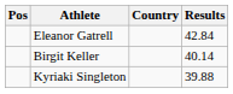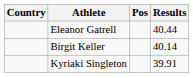columns swapped: Pos <-> Country
Eleanor Gatrell | Results: 42.84 -> 40.44
Kyriaki Singleton | Results: 39.88 -> 39.91
